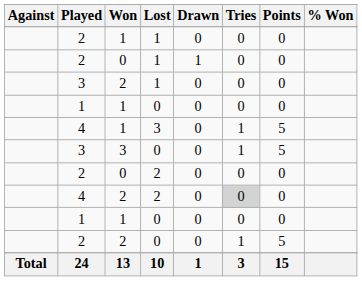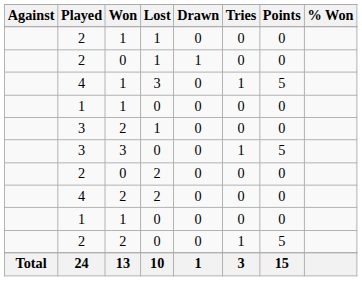rows swapped: 3 / 2 <-> 4 / 1
4 / 2 | Tries: lightgrey background -> no background
